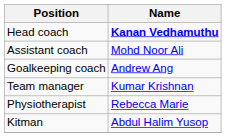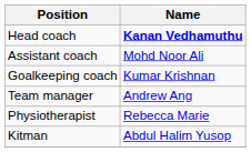Goalkeeping coach | Name: Andrew Ang -> Kumar Krishnan
Team manager | Name: Kumar Krishnan -> Andrew Ang
